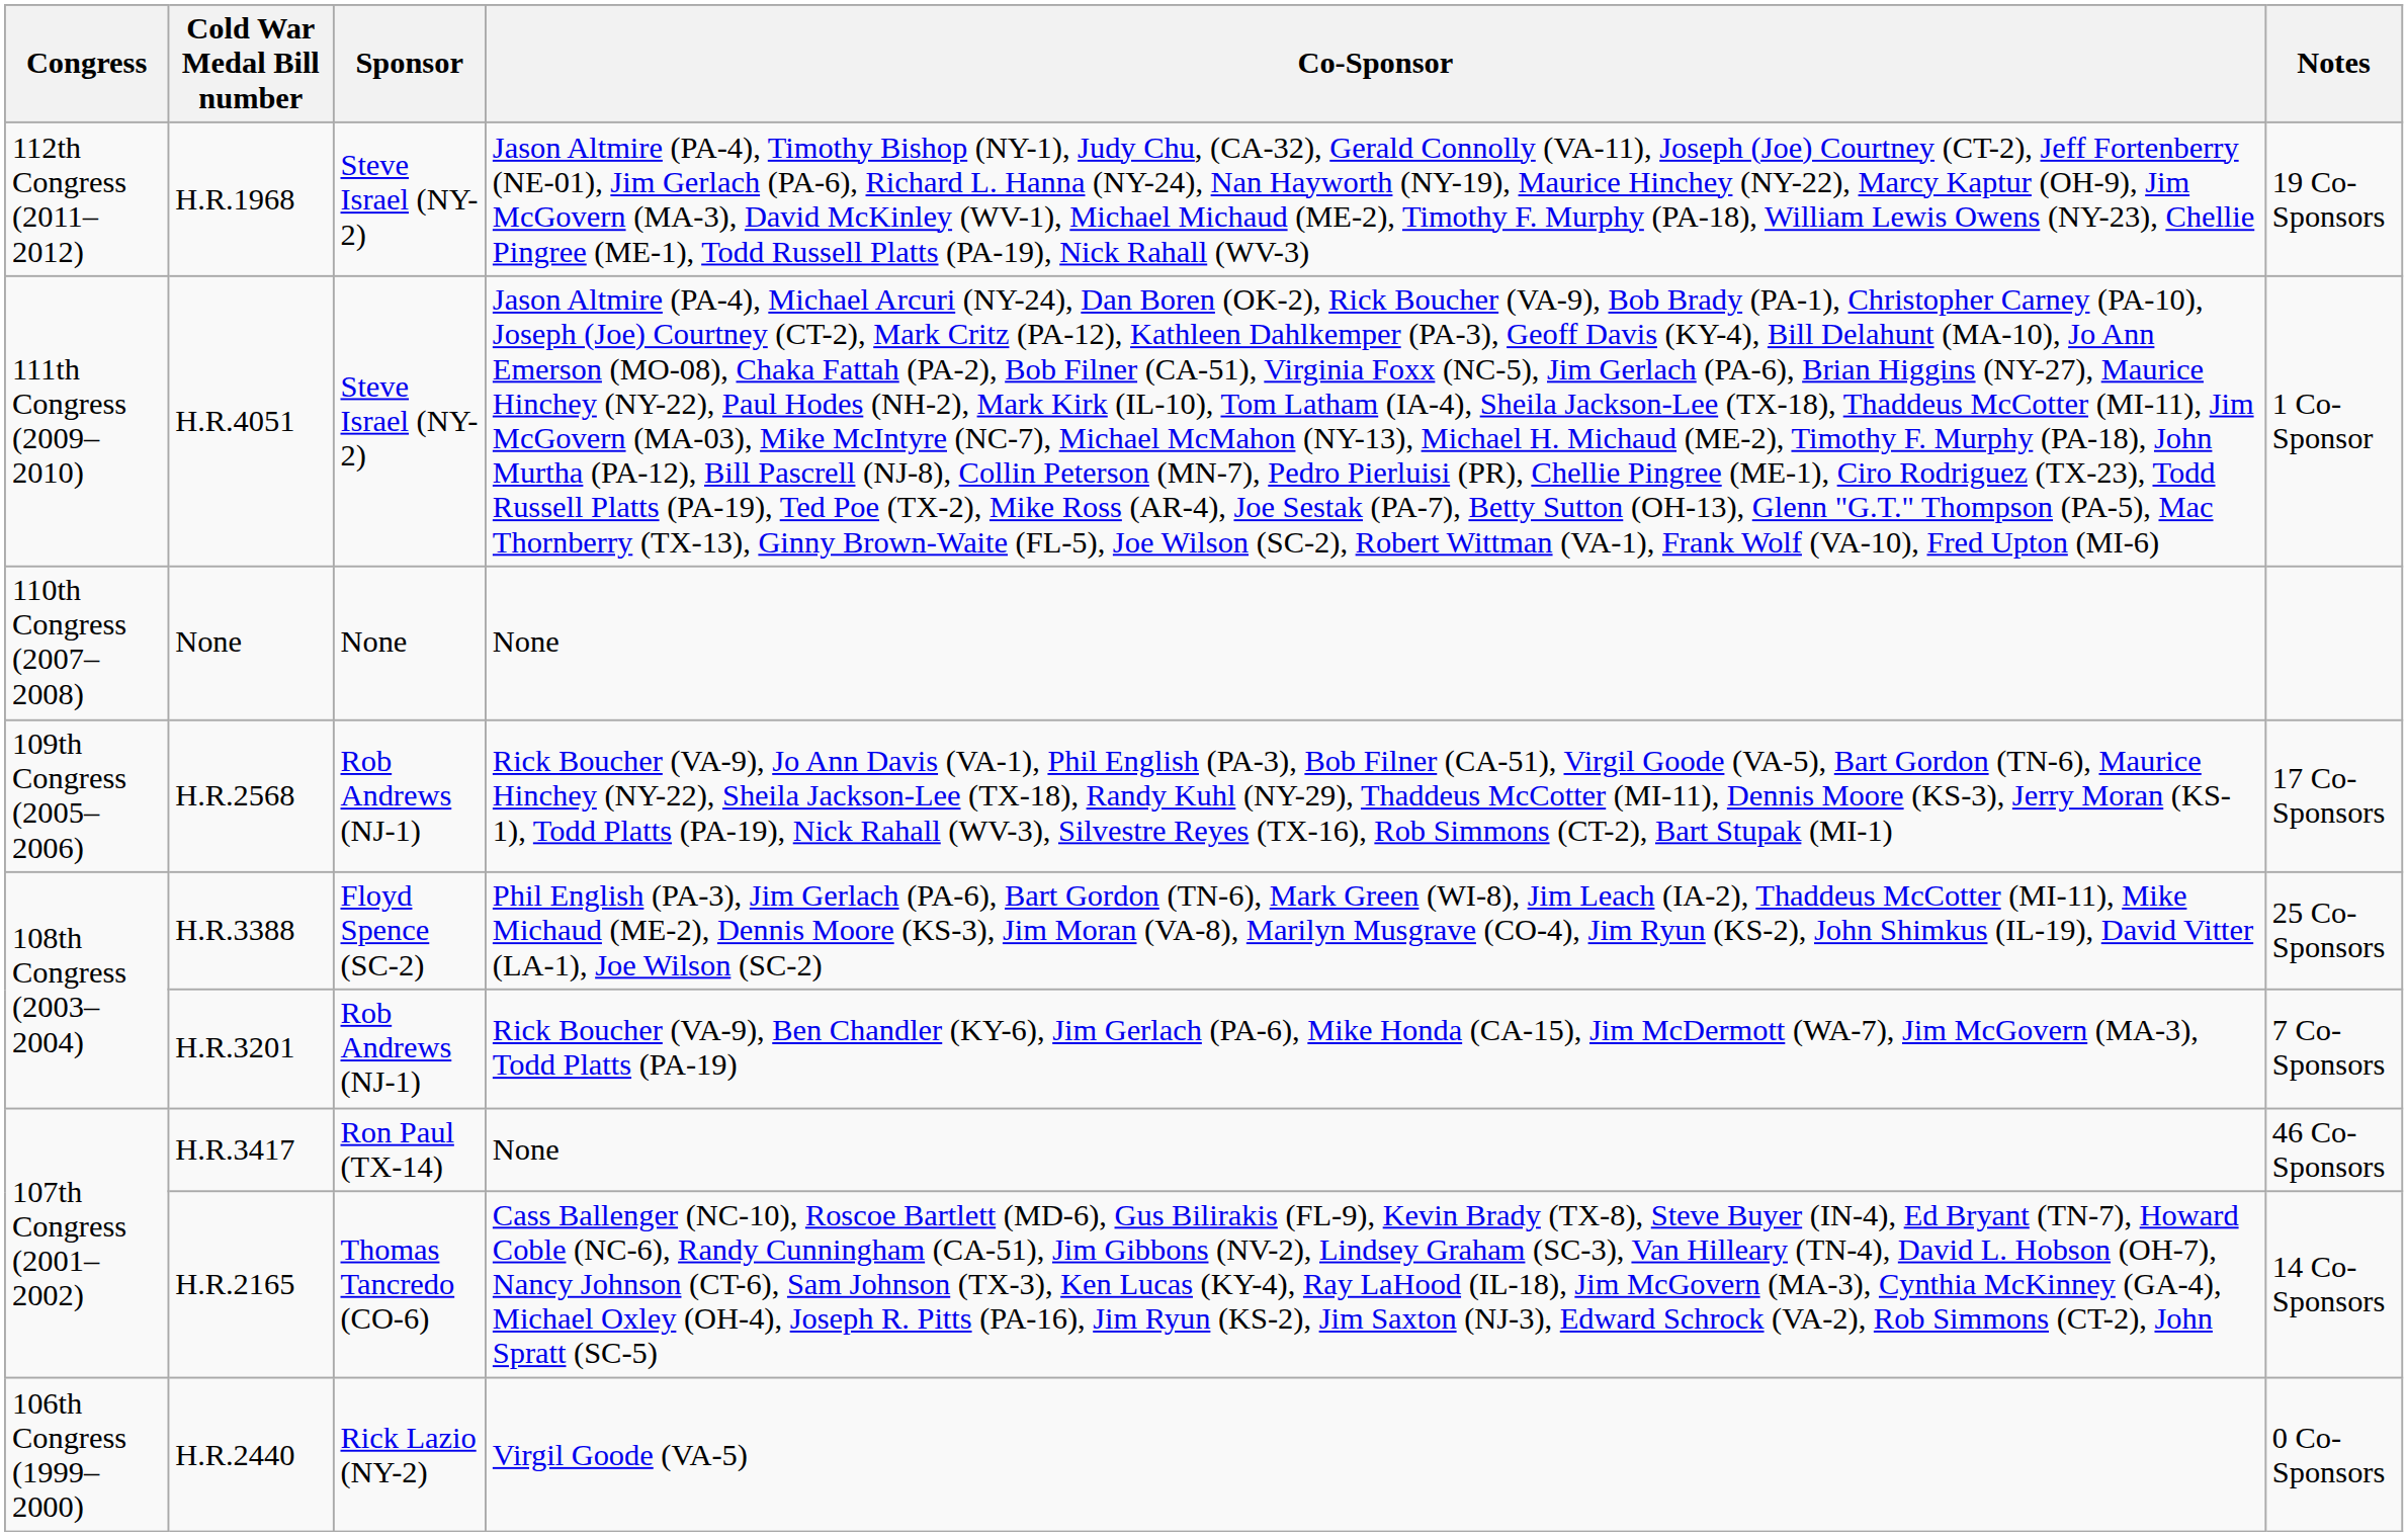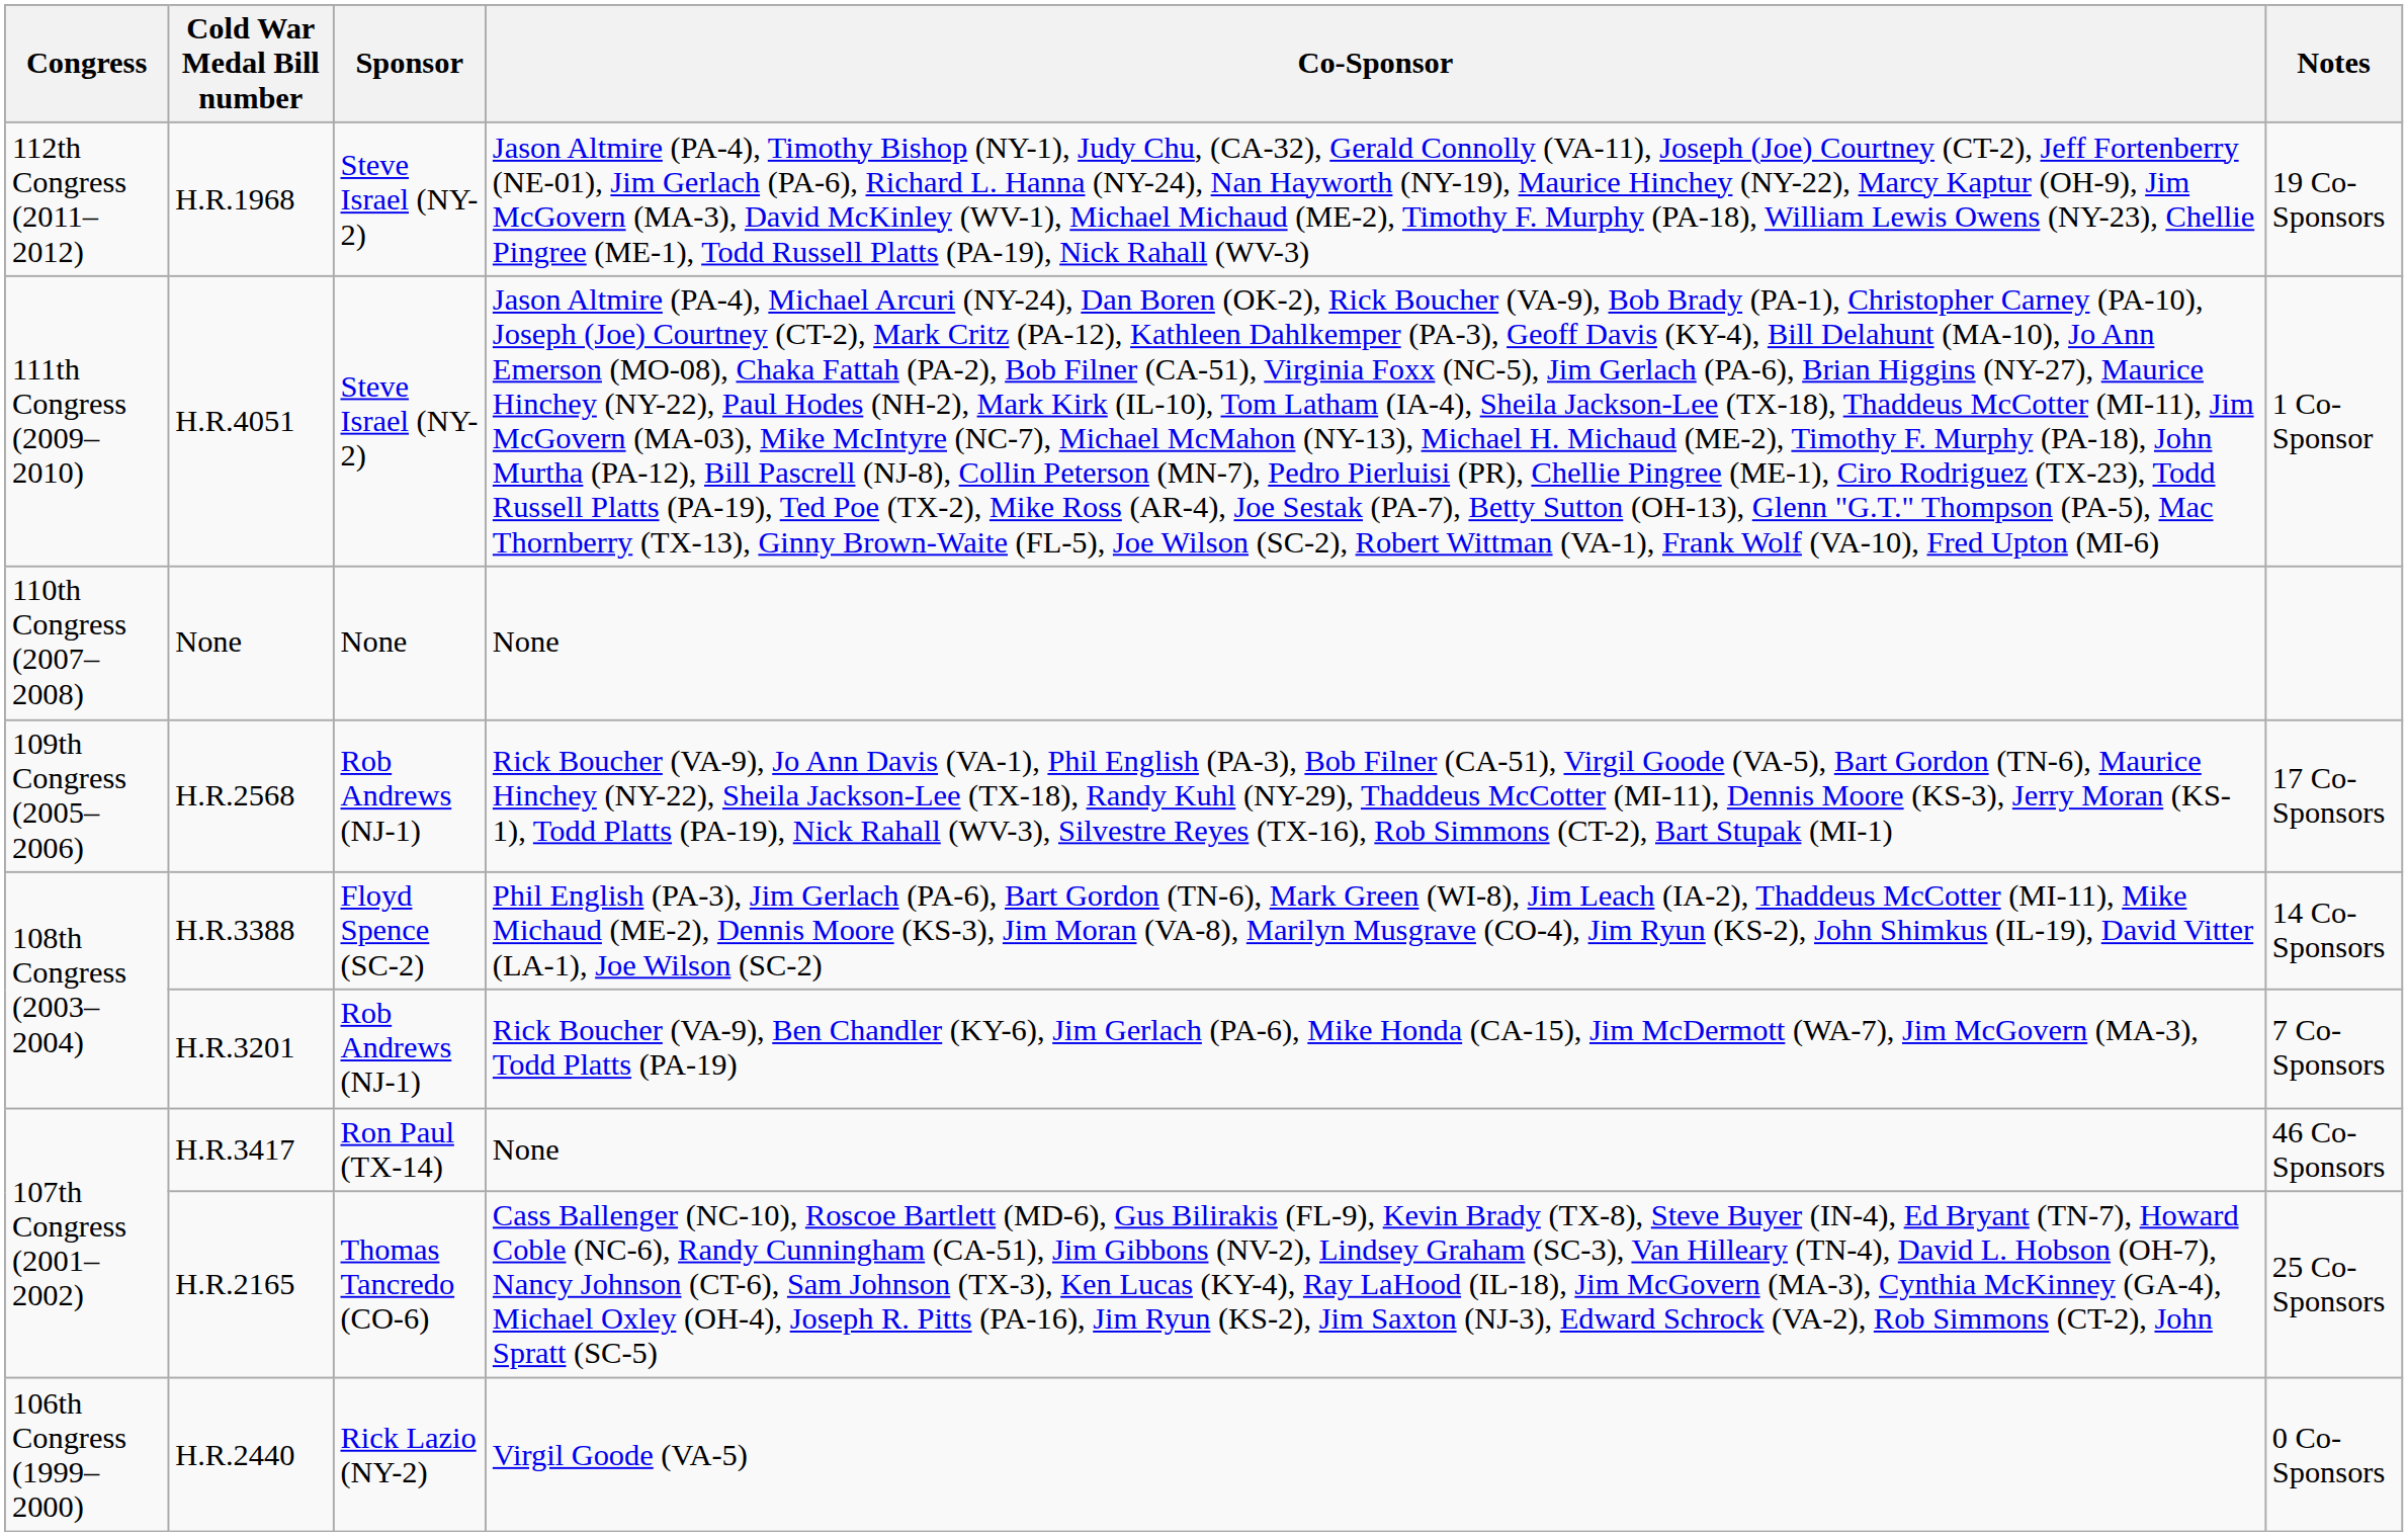H.R.3388 | Notes: 25 Co-Sponsors -> 14 Co-Sponsors
H.R.2165 | Notes: 14 Co-Sponsors -> 25 Co-Sponsors
